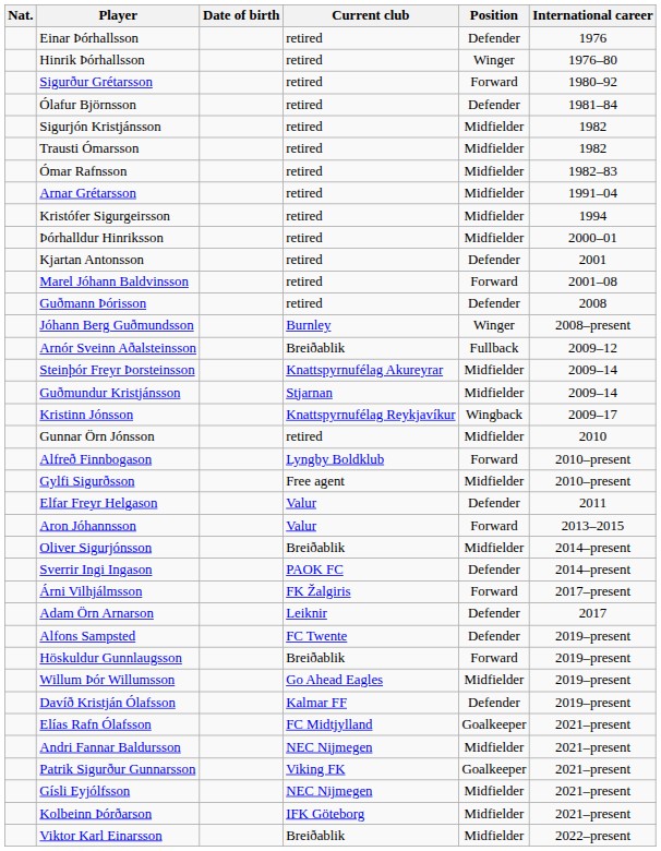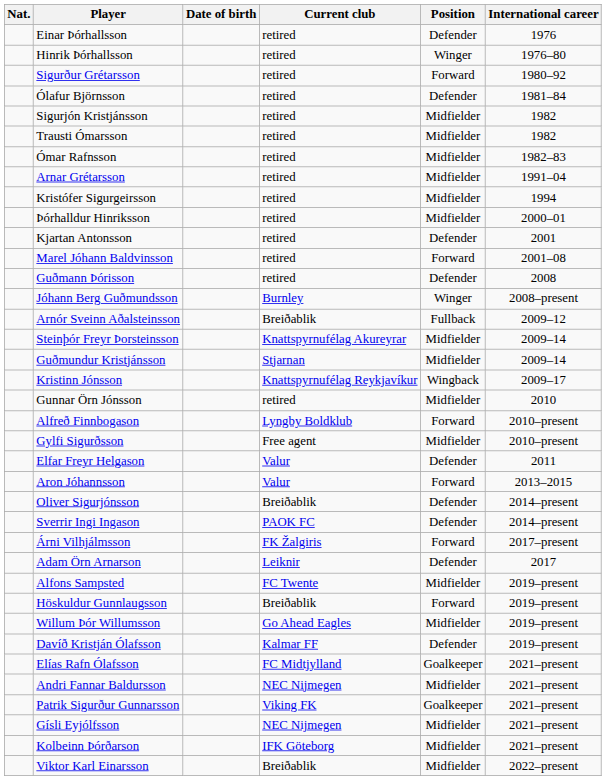Oliver Sigurjónsson | Position: Midfielder -> Defender
Alfons Sampsted | Position: Defender -> Midfielder
